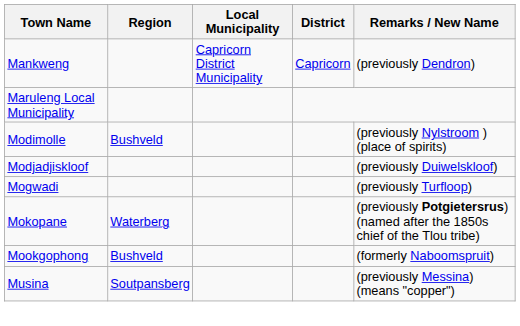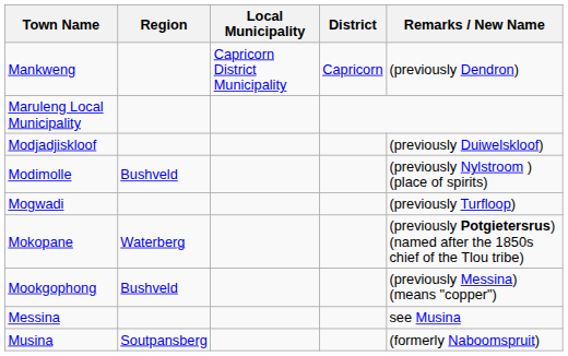rows swapped: Modimolle <-> Modjadjiskloof
Mookgophong | Remarks / New Name: (formerly Naboomspruit) -> (previously Messina) (means "copper")
+ row: Messina | see Musina
Musina | Remarks / New Name: (previously Messina) (means "copper") -> (formerly Naboomspruit)
